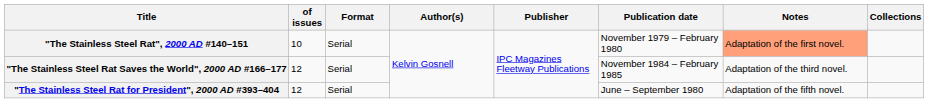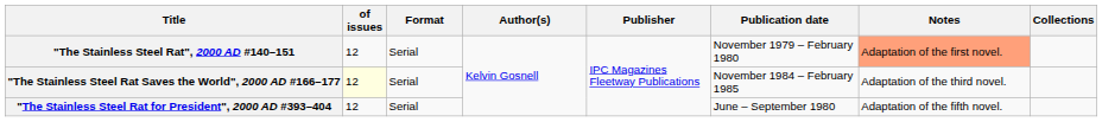"The Stainless Steel Rat", 2000 AD #140–151 | of issues: 10 -> 12
"The Stainless Steel Rat Saves the World", 2000 AD #166–177 | of issues: no background -> lightyellow background
